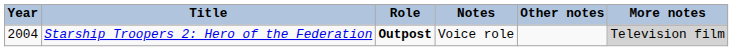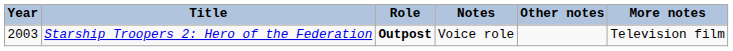Starship Troopers 2: Hero of the Federation | Year: 2004 -> 2003
Starship Troopers 2: Hero of the Federation | More notes: lightgrey background -> no background
